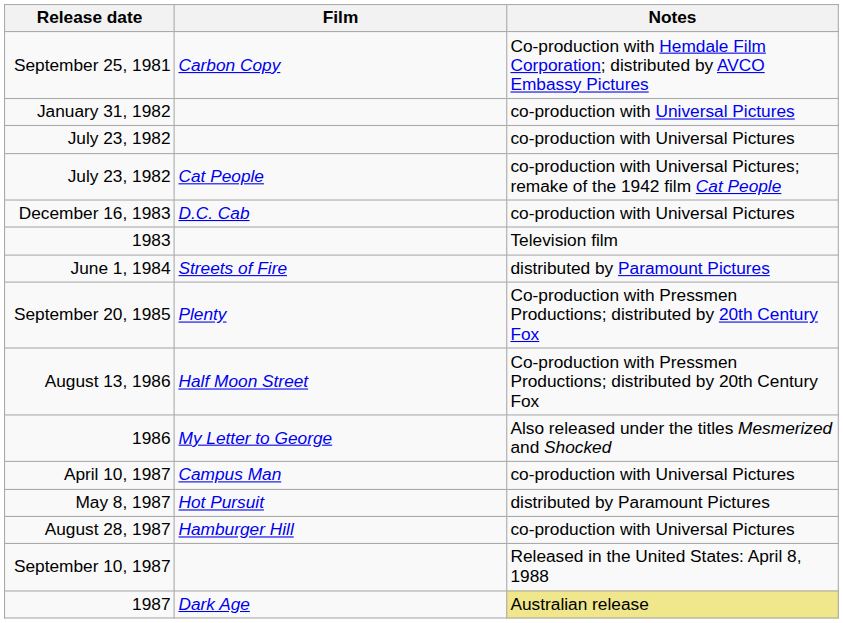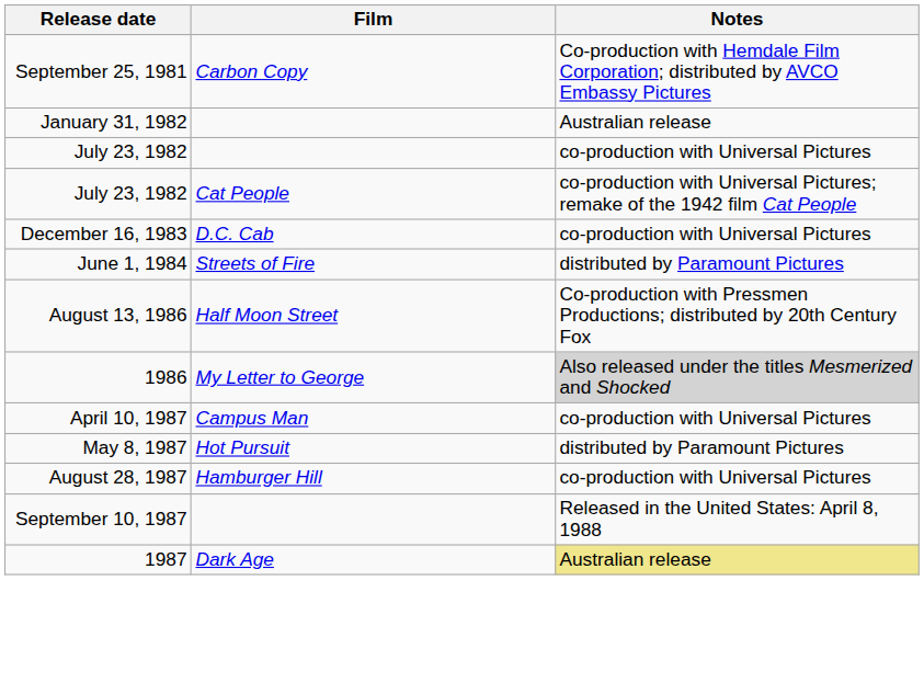January 31, 1982 | Notes: co-production with Universal Pictures -> Australian release
- row: 1983 | Television film
- row: September 20, 1985 | Plenty | Co-production with Pressmen Productions; distributed by 20th Century Fox
1986 | Notes: no background -> lightgrey background
